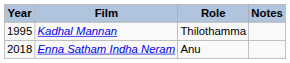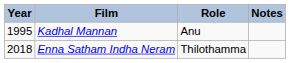Kadhal Mannan | Role: Thilothamma -> Anu
Enna Satham Indha Neram | Role: Anu -> Thilothamma
